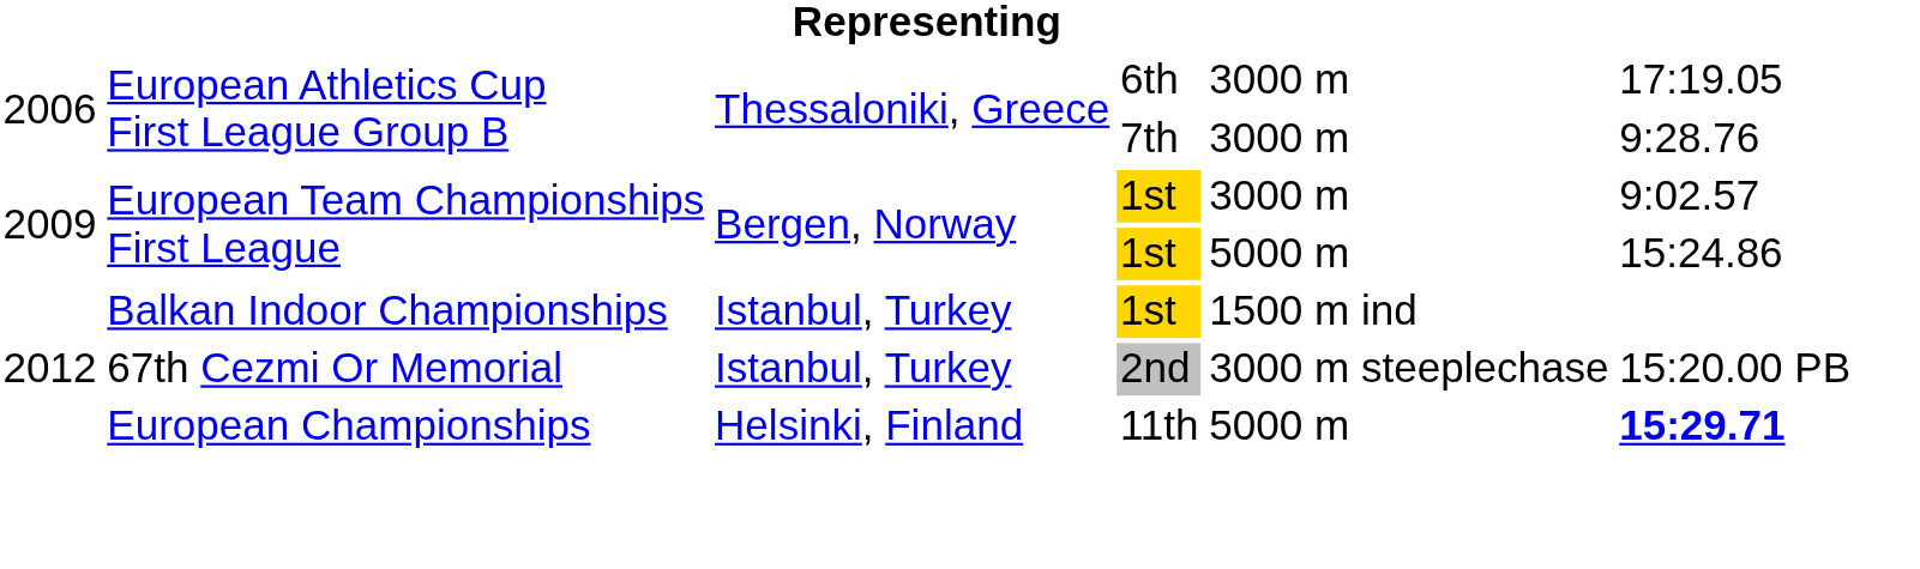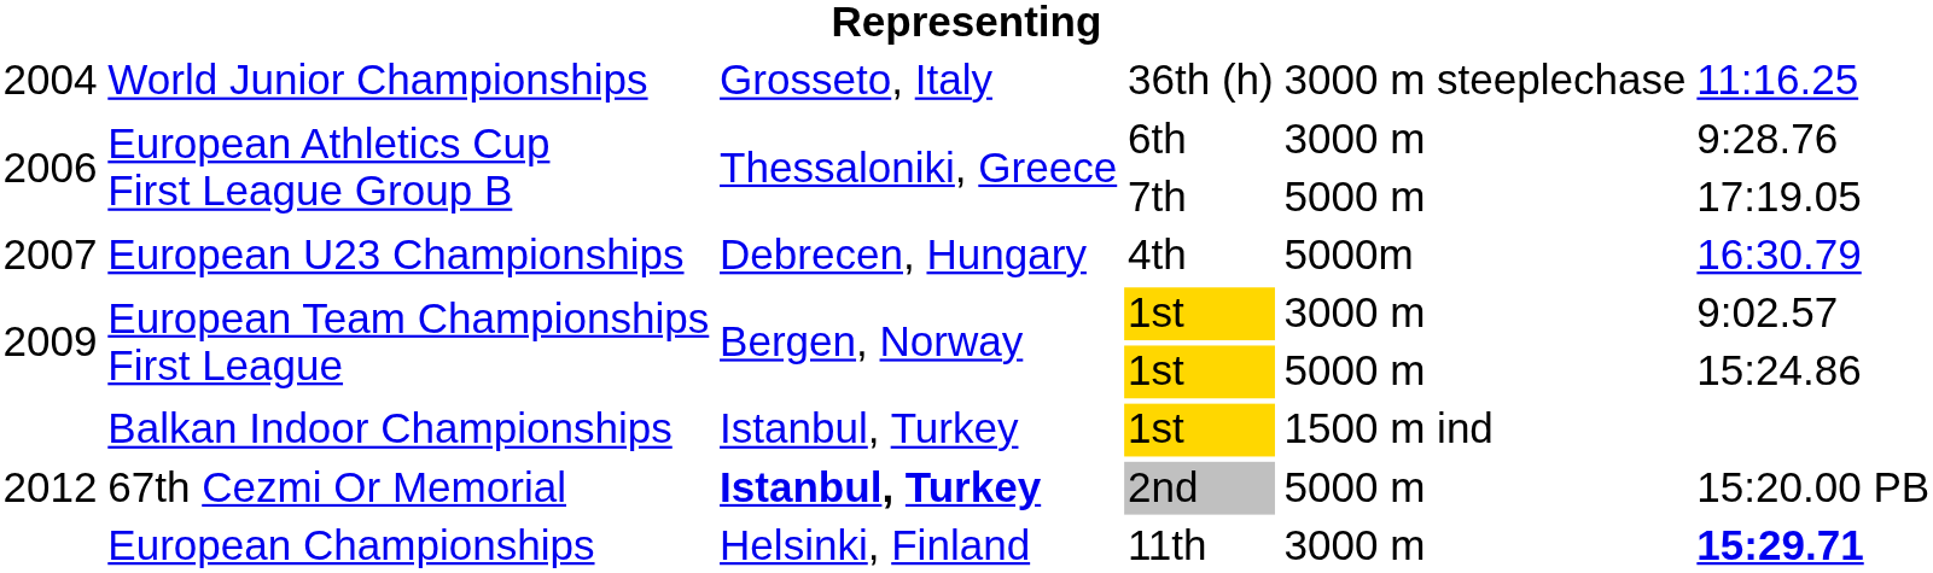+ row: 2004 | World Junior Championships | Grosseto, Italy | 36th (h) | 3000 m steeplechase | 11:16.25
European Athletics Cup First League Group B / 6th | column 6: 17:19.05 -> 9:28.76
European Athletics Cup First League Group B / 7th | column 5: 3000 m -> 5000 m
European Athletics Cup First League Group B / 7th | column 6: 9:28.76 -> 17:19.05
+ row: 2007 | European U23 Championships | Debrecen, Hungary | 4th | 5000m | 16:30.79
67th Cezmi Or Memorial | column 3: normal -> bold
67th Cezmi Or Memorial | column 5: 3000 m steeplechase -> 5000 m
European Championships | column 5: 5000 m -> 3000 m
